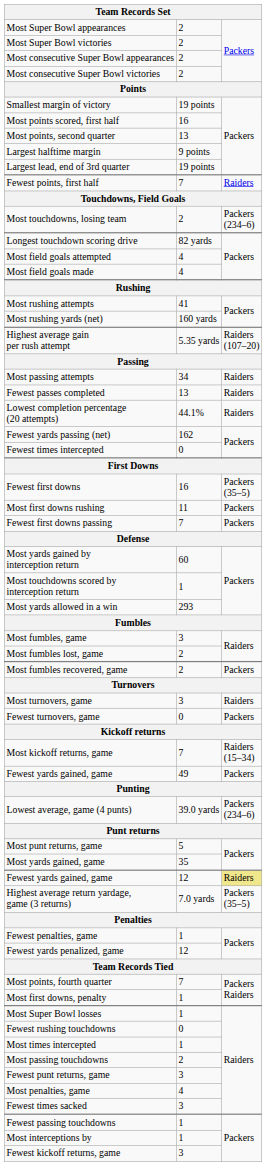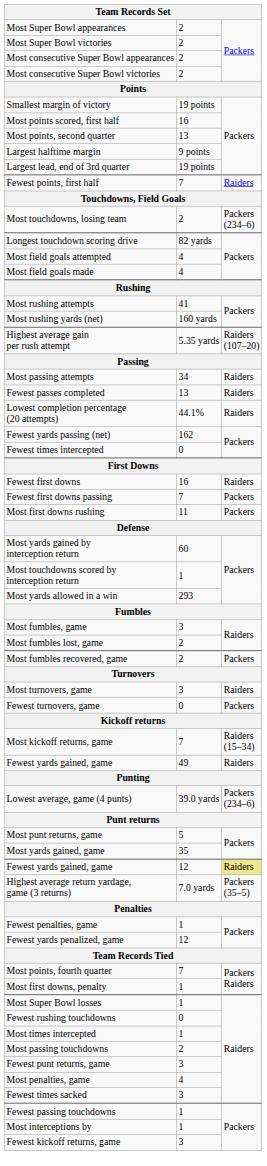Fewest first downs | column 3: Packers (35–5) -> Raiders
rows swapped: Most first downs rushing <-> Fewest first downs passing
Fewest yards gained, game / 49 | column 3: Packers -> Raiders
